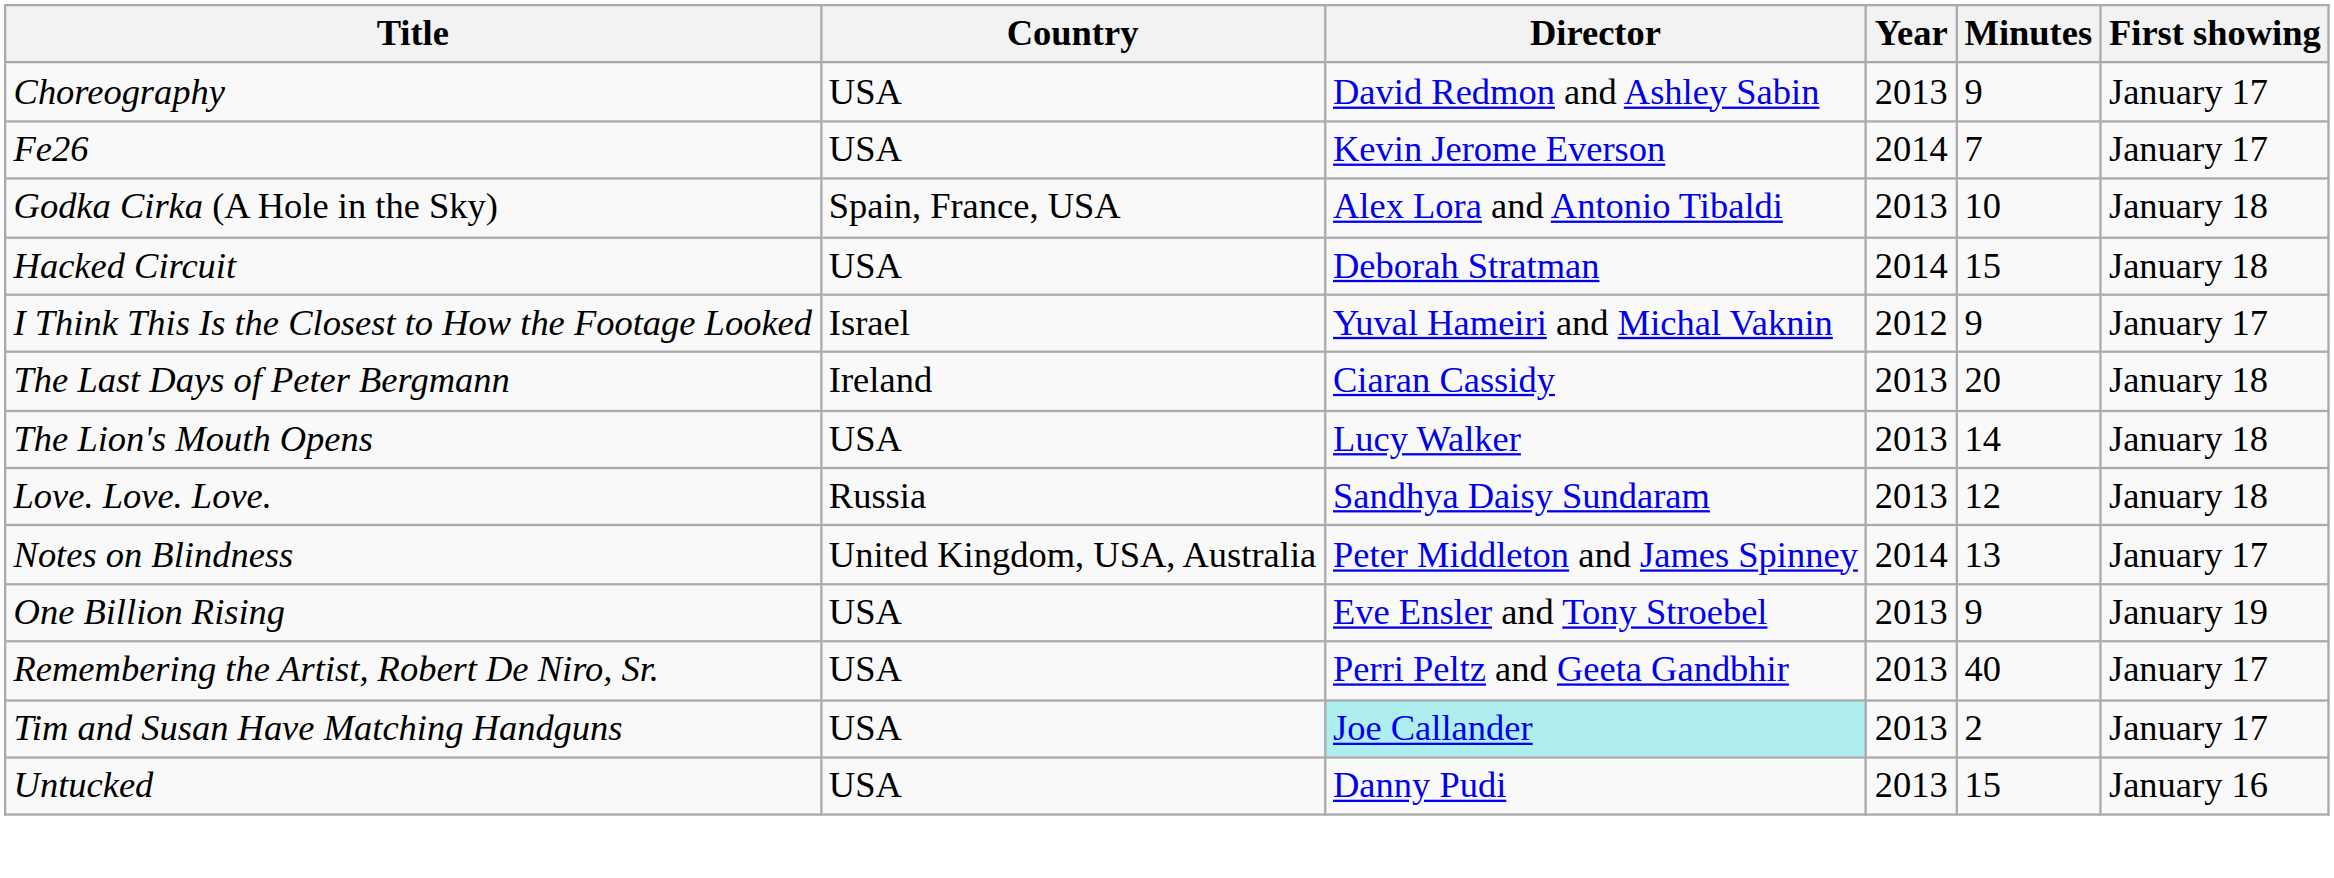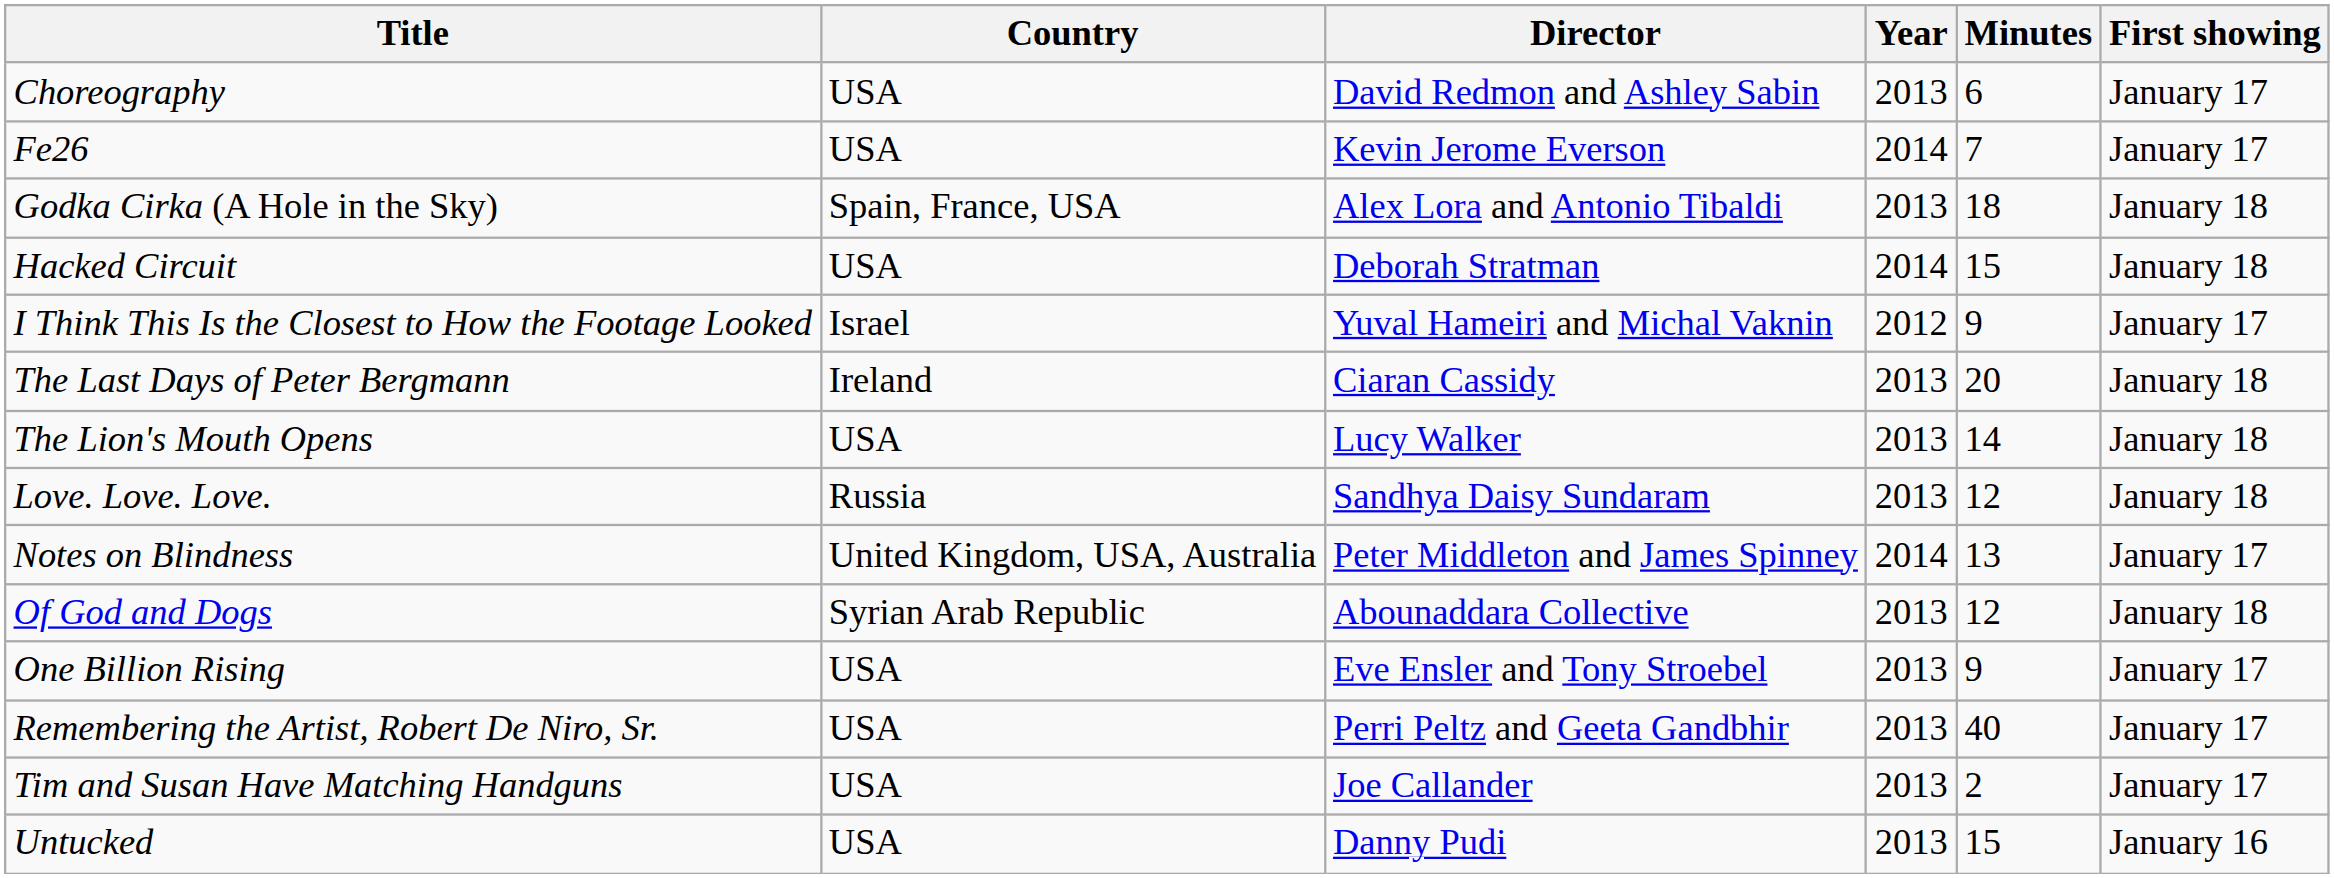Choreography | Minutes: 9 -> 6
Godka Cirka (A Hole in the Sky) | Minutes: 10 -> 18
+ row: Of God and Dogs | Syrian Arab Republic | Abounaddara Collective | 2013 | 12 | January 18
One Billion Rising | First showing: January 19 -> January 17
Tim and Susan Have Matching Handguns | Director: paleturquoise background -> no background
